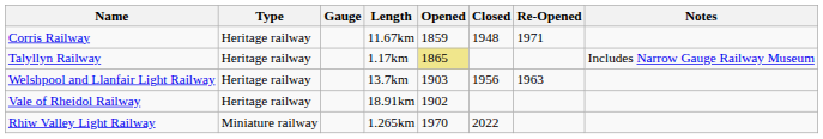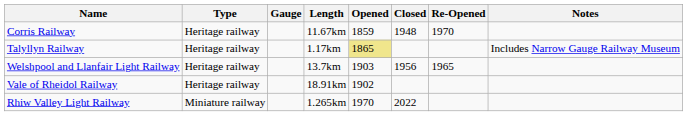Corris Railway | Re-Opened: 1971 -> 1970
Welshpool and Llanfair Light Railway | Re-Opened: 1963 -> 1965
